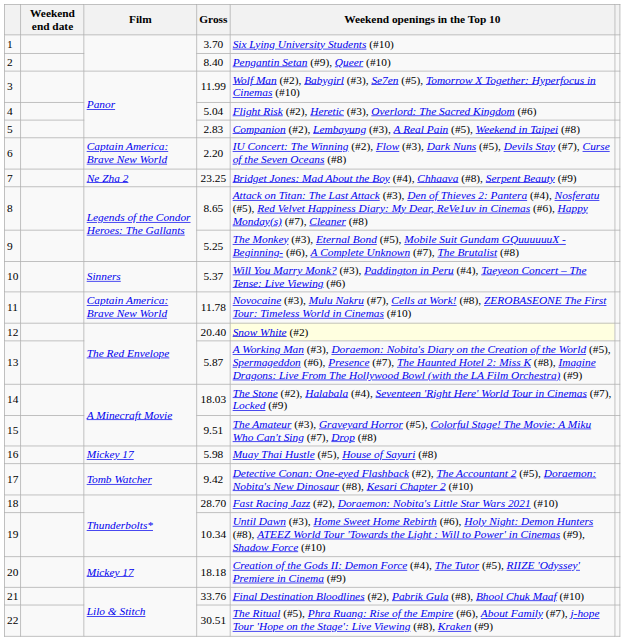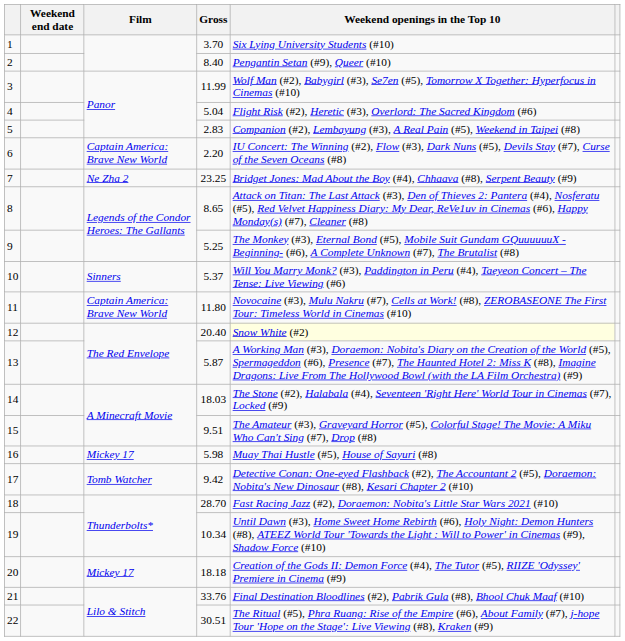11 | Gross: 11.78 -> 11.80
